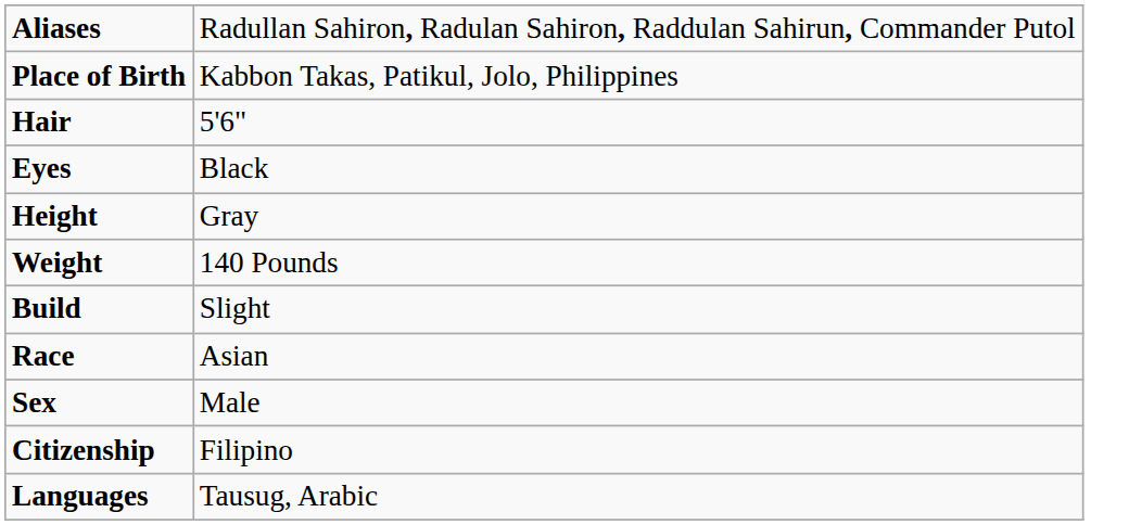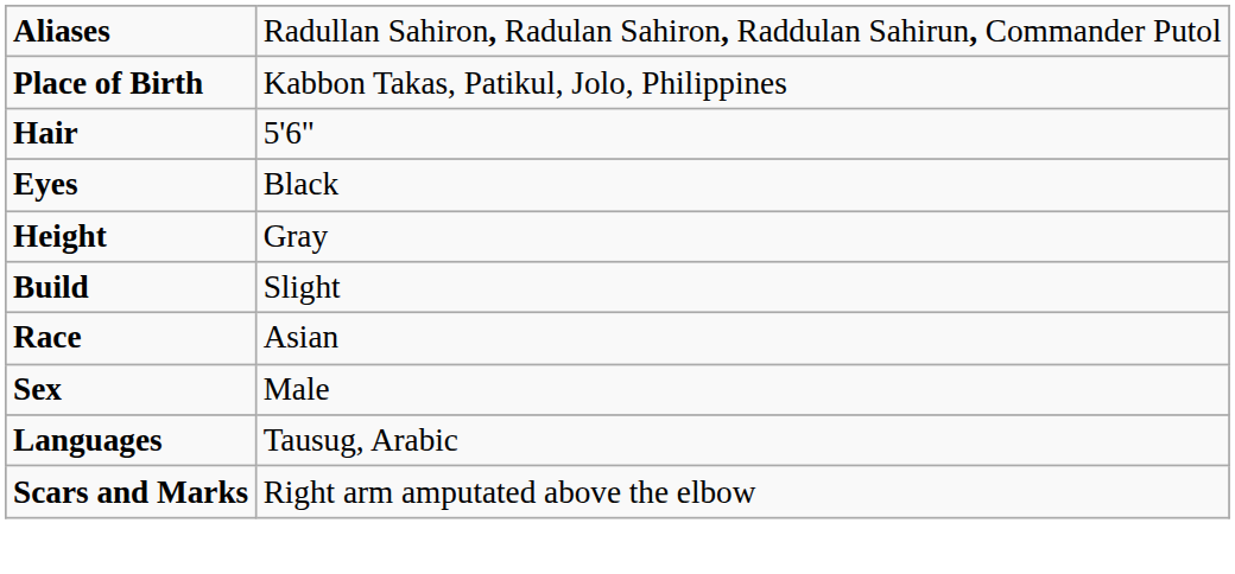- row: Weight | 140 Pounds
- row: Citizenship | Filipino
+ row: Scars and Marks | Right arm amputated above the elbow
